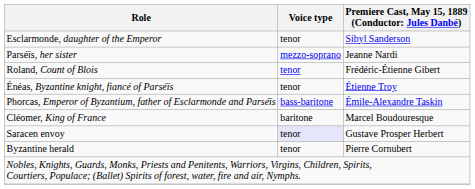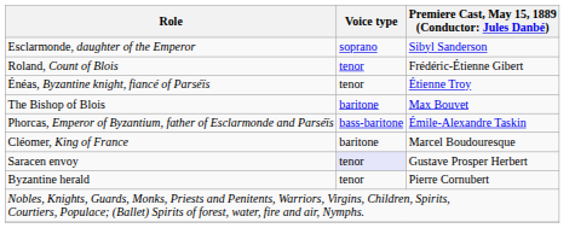Esclarmonde, daughter of the Emperor | Voice type: tenor -> soprano
- row: Parséїs, her sister | mezzo-soprano | Jeanne Nardi
+ row: The Bishop of Blois | baritone | Max Bouvet
